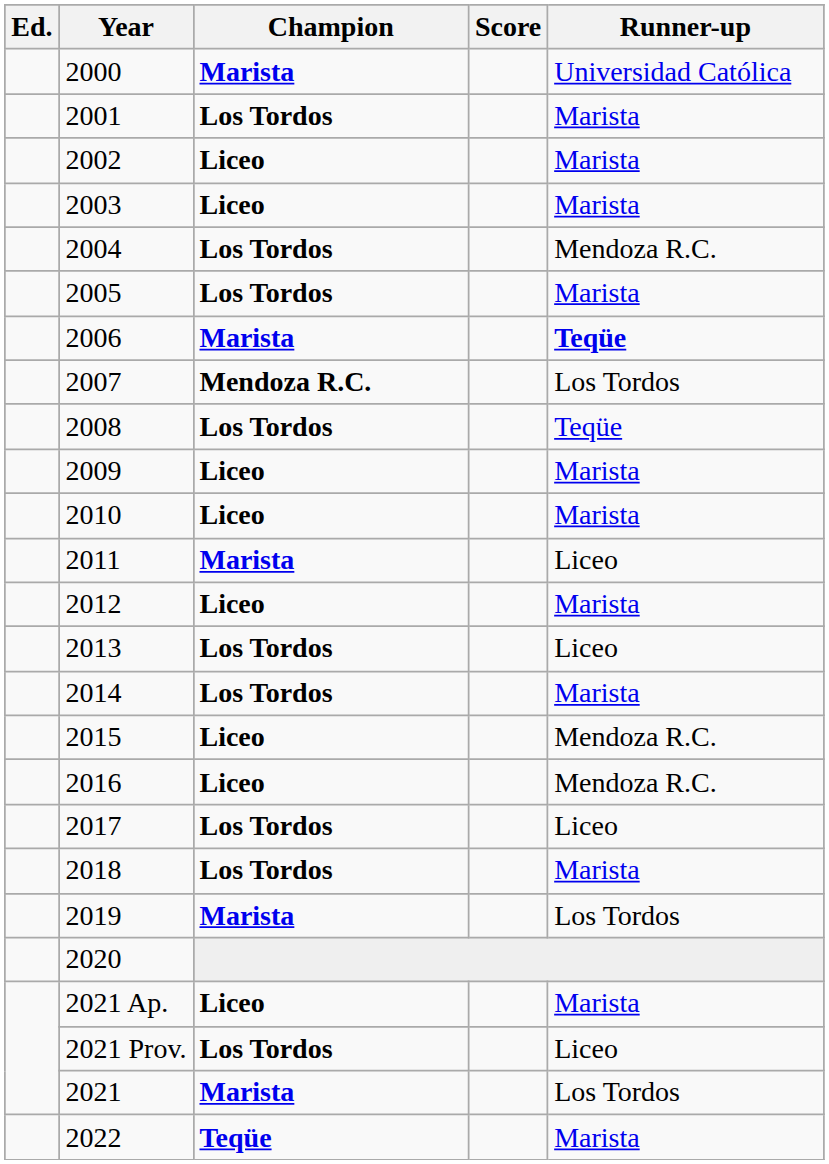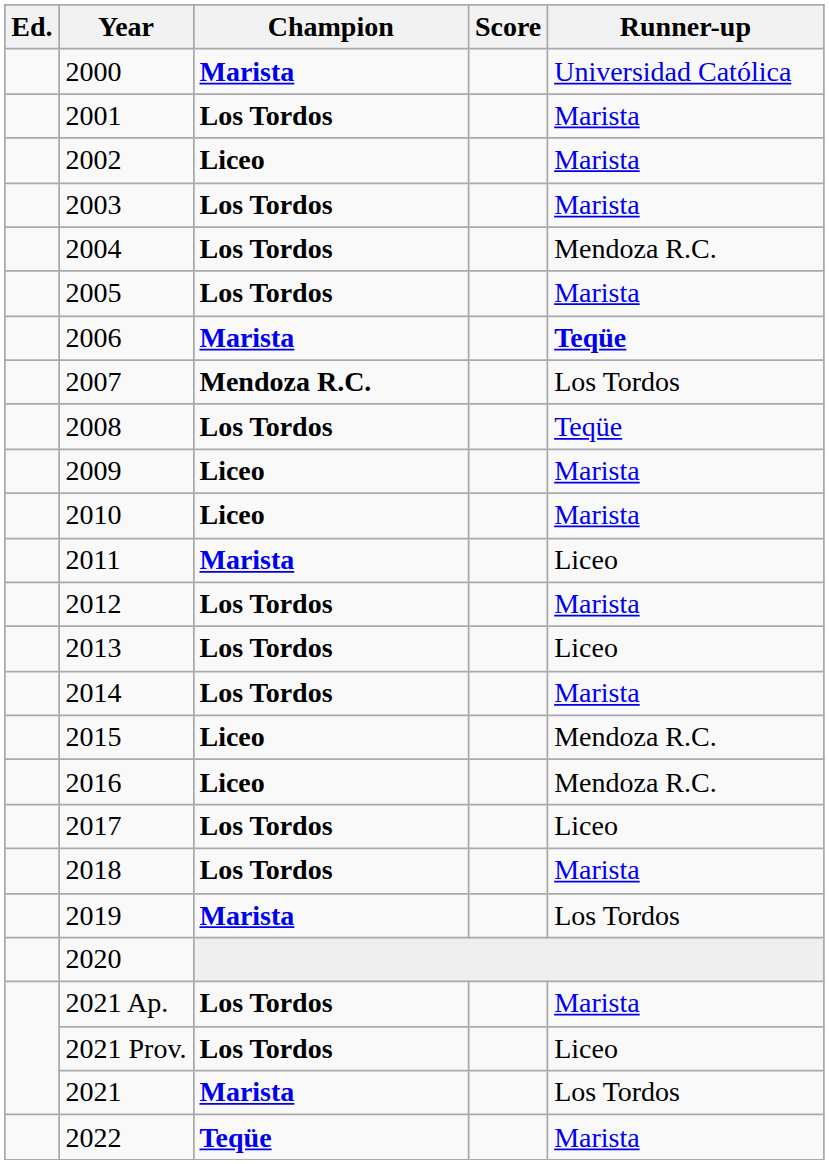2003 | Champion: Liceo -> Los Tordos
2012 | Champion: Liceo -> Los Tordos
2021 Ap. | Champion: Liceo -> Los Tordos
